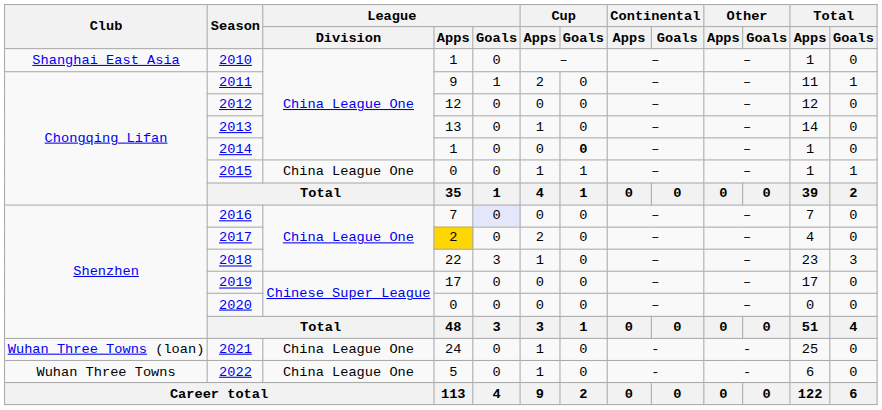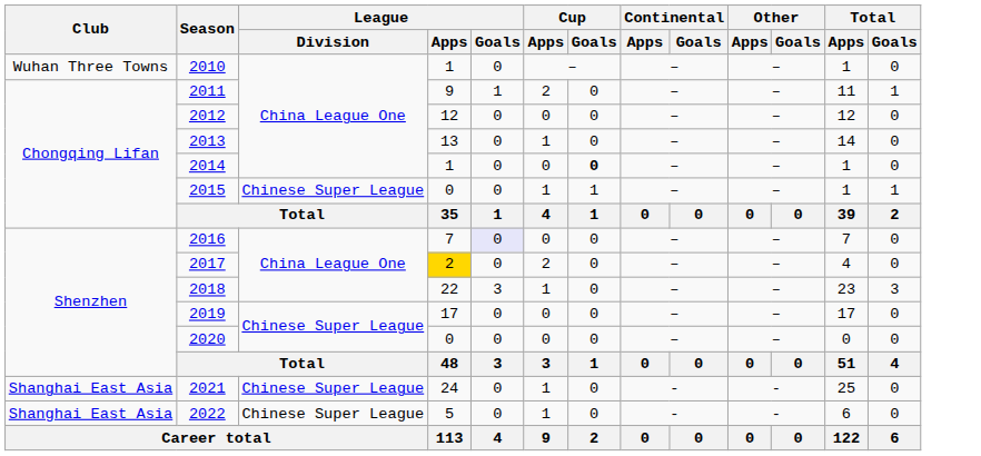2010 | Club: Shanghai East Asia -> Wuhan Three Towns
2015 | League / Division: China League One -> Chinese Super League
2021 | Club: Wuhan Three Towns (loan) -> Shanghai East Asia
2021 | League / Division: China League One -> Chinese Super League
2022 | Club: Wuhan Three Towns -> Shanghai East Asia
2022 | League / Division: China League One -> Chinese Super League
